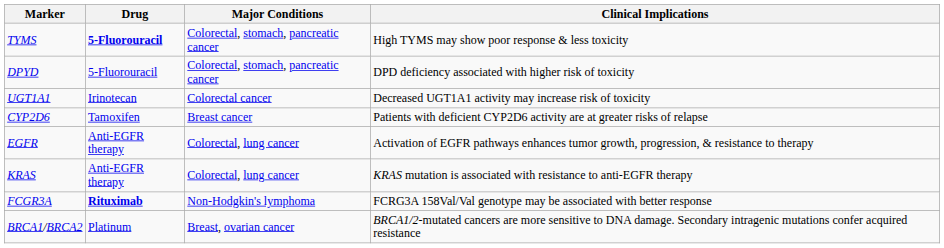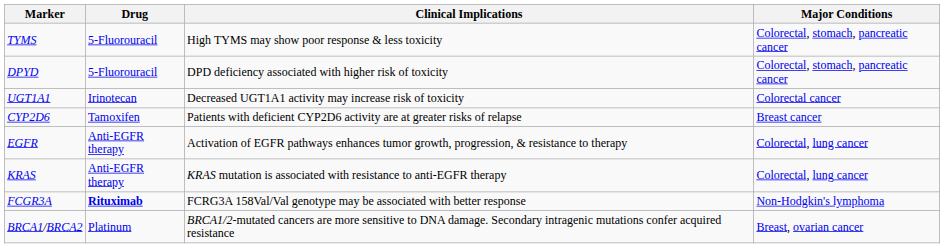columns swapped: Major Conditions <-> Clinical Implications
TYMS | Drug: bold -> normal
